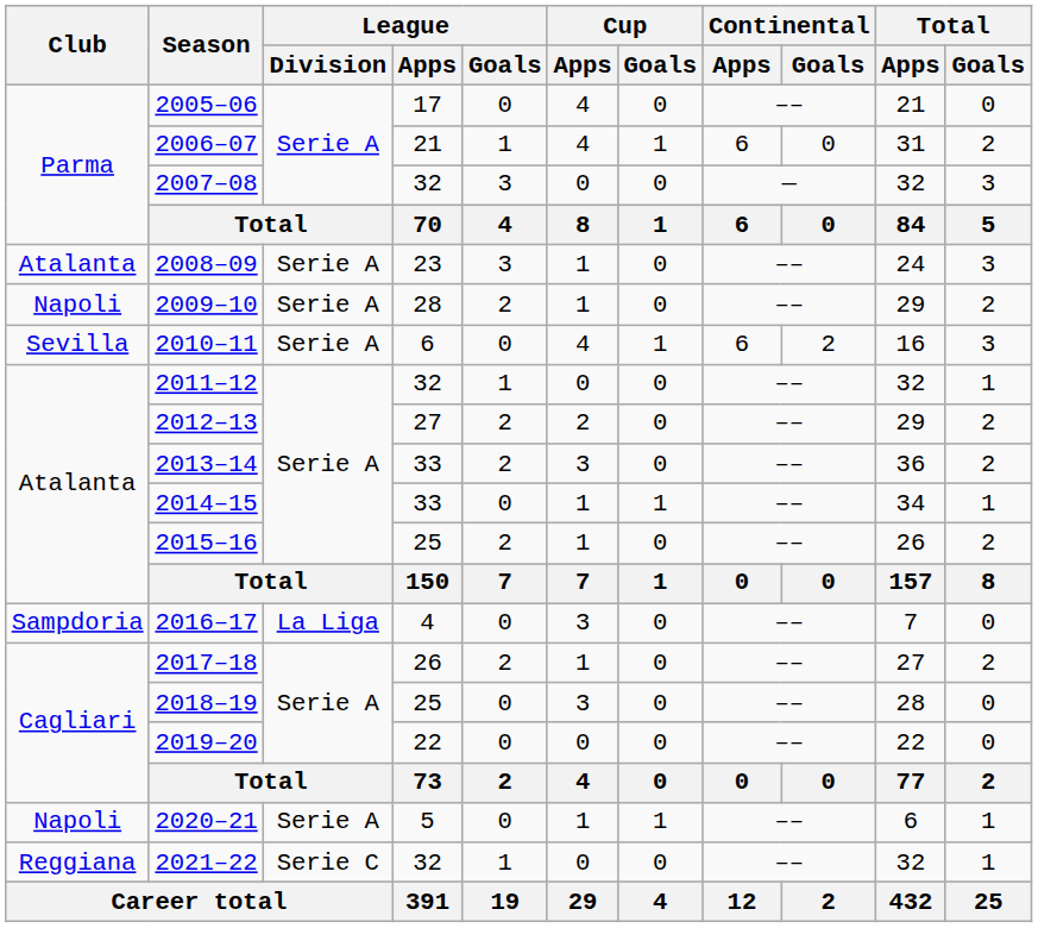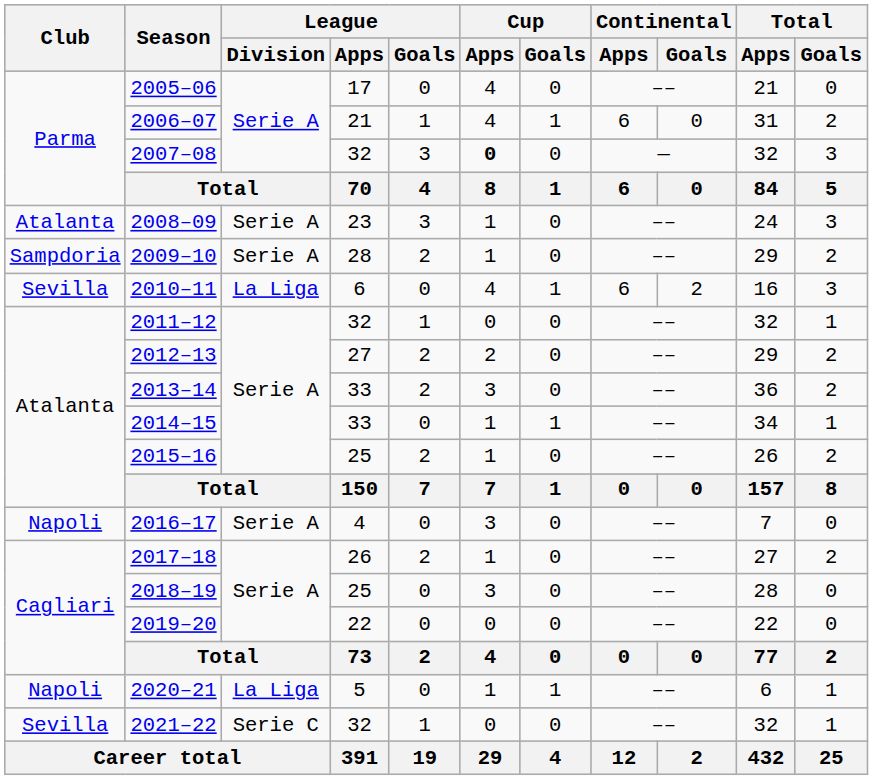2007–08 | Cup / Apps: normal -> bold
2009–10 | Club: Napoli -> Sampdoria
2010–11 | League / Division: Serie A -> La Liga
2016–17 | Club: Sampdoria -> Napoli
2016–17 | League / Division: La Liga -> Serie A
2020–21 | League / Division: Serie A -> La Liga
2021–22 | Club: Reggiana -> Sevilla
